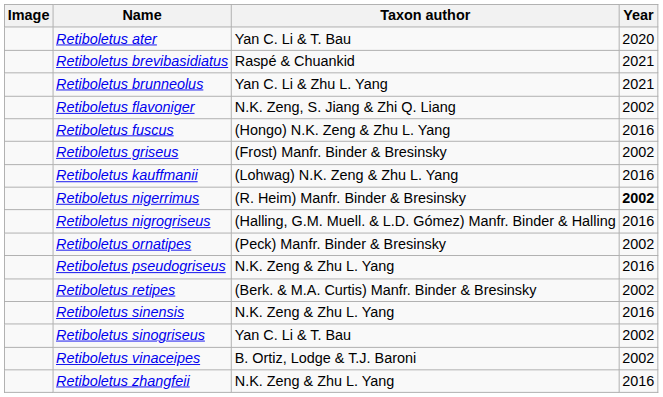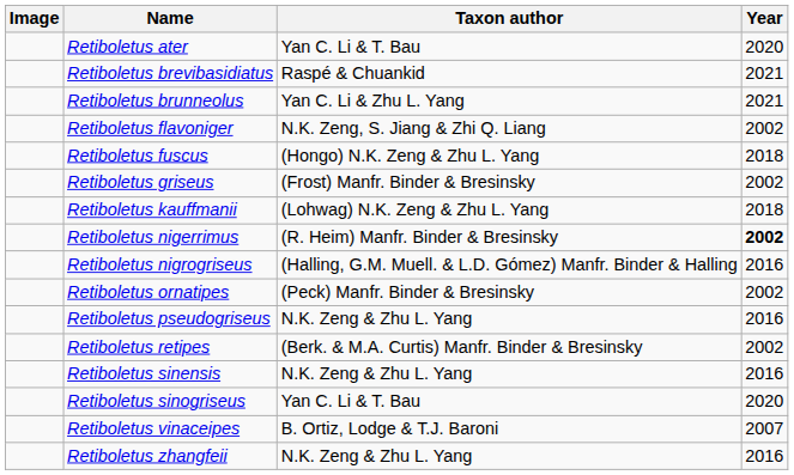Retiboletus fuscus | Year: 2016 -> 2018
Retiboletus kauffmanii | Year: 2016 -> 2018
Retiboletus sinogriseus | Year: 2002 -> 2020
Retiboletus vinaceipes | Year: 2002 -> 2007
